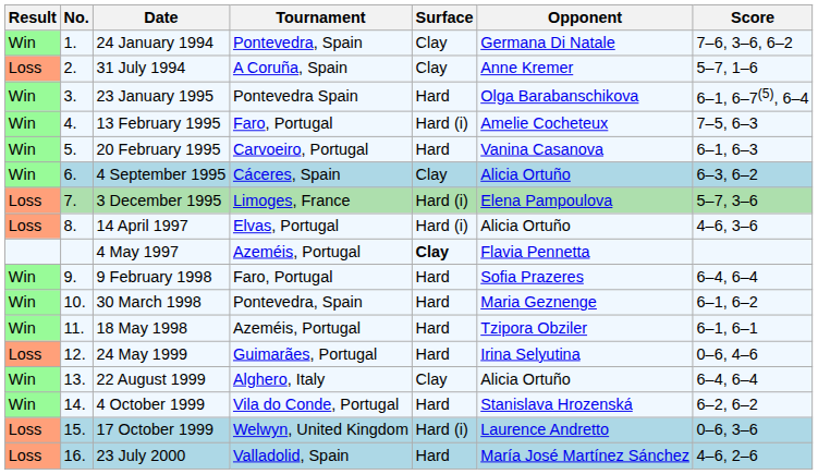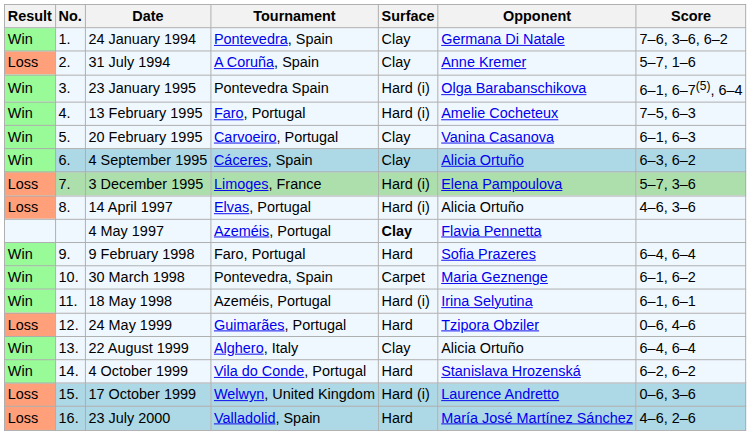23 January 1995 | Surface: Hard -> Hard (i)
20 February 1995 | Surface: Hard -> Clay
30 March 1998 | Surface: Hard -> Carpet
18 May 1998 | Surface: Hard -> Hard (i)
18 May 1998 | Opponent: Tzipora Obziler -> Irina Selyutina
24 May 1999 | Opponent: Irina Selyutina -> Tzipora Obziler
